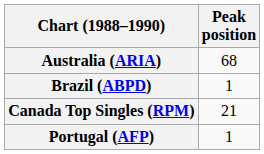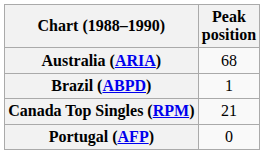Portugal (AFP) | Peak position: 1 -> 0
